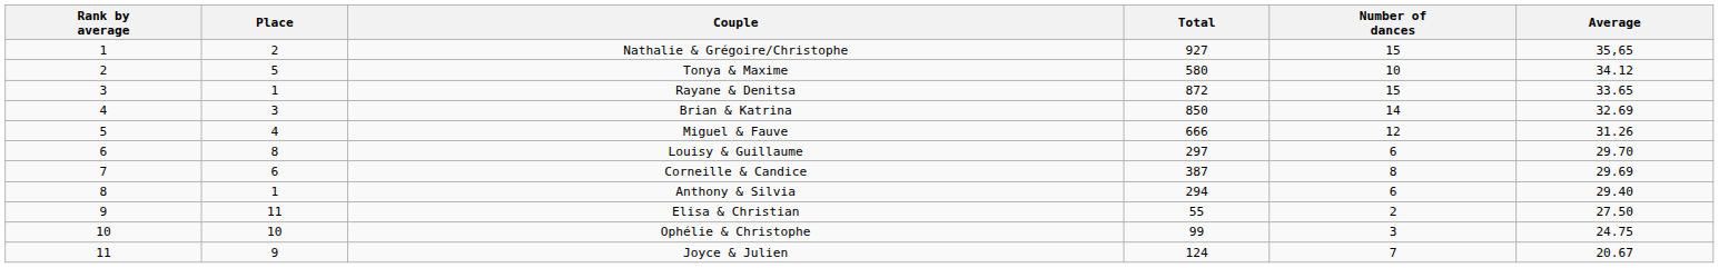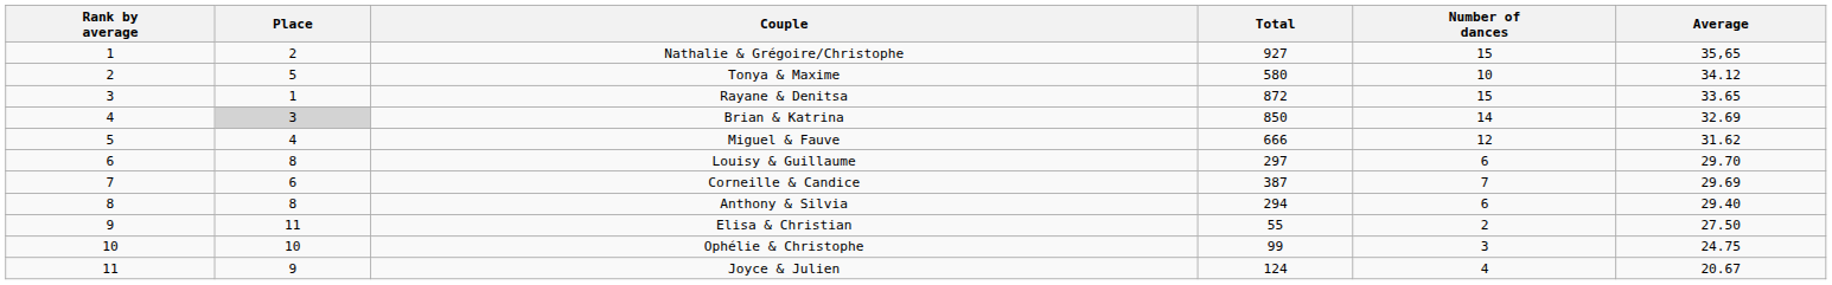Brian & Katrina | Place: no background -> lightgrey background
Miguel & Fauve | Average: 31.26 -> 31.62
Corneille & Candice | Number of dances: 8 -> 7
Anthony & Silvia | Place: 1 -> 8
Joyce & Julien | Number of dances: 7 -> 4
